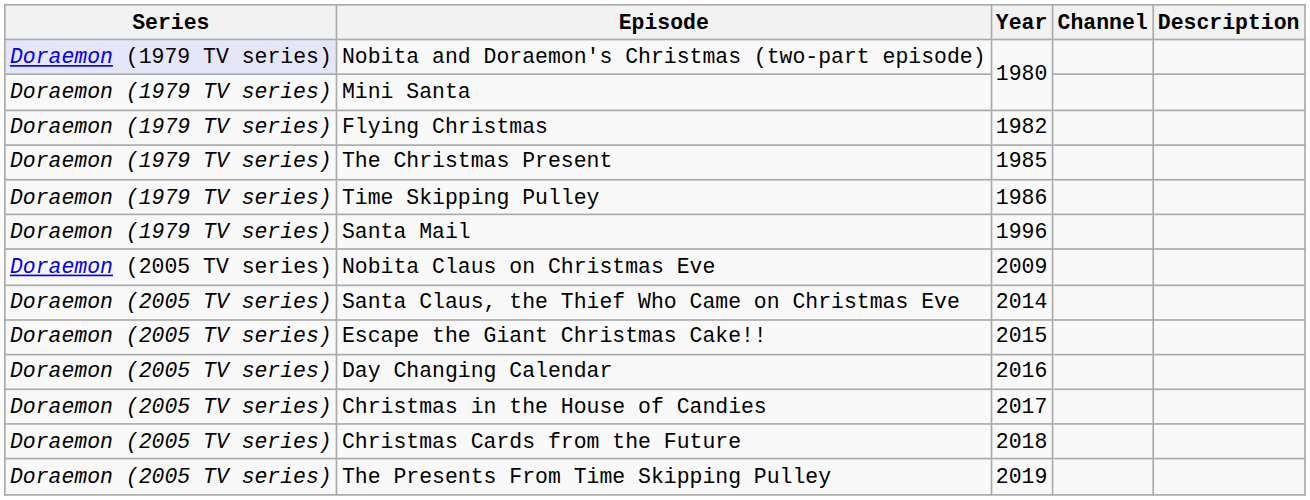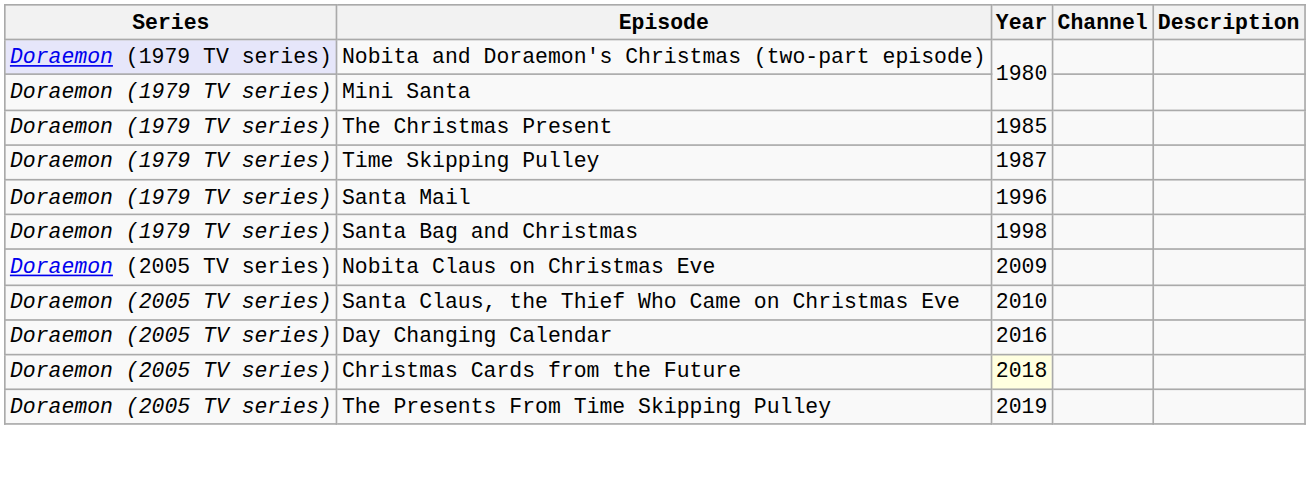- row: Doraemon (1979 TV series) | Flying Christmas | 1982
Time Skipping Pulley | Year: 1986 -> 1987
+ row: Doraemon (1979 TV series) | Santa Bag and Christmas | 1998
Santa Claus, the Thief Who Came on Christmas Eve | Year: 2014 -> 2010
- row: Doraemon (2005 TV series) | Escape the Giant Christmas Cake!! | 2015
- row: Doraemon (2005 TV series) | Christmas in the House of Candies | 2017
Christmas Cards from the Future | Year: no background -> lightyellow background
